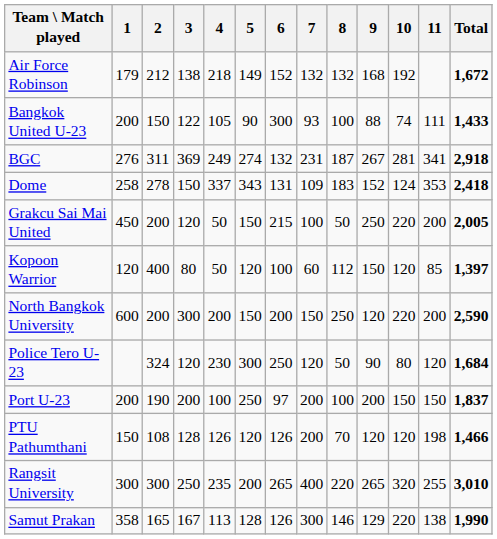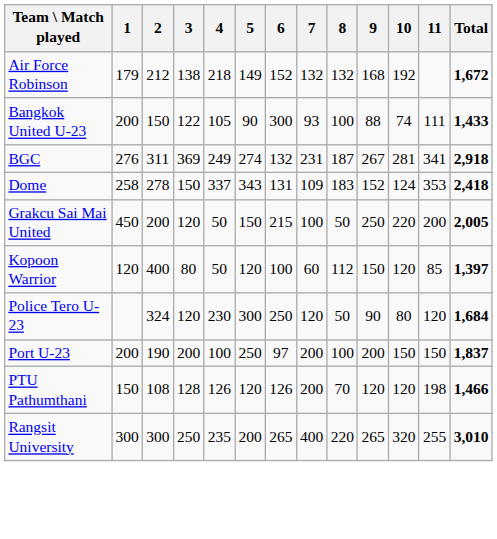- row: North Bangkok University | 600 | 200 | 300 | 200 | 150 | 200 | 150 | 250 | 120 | 220 | 200 | 2,590
- row: Samut Prakan | 358 | 165 | 167 | 113 | 128 | 126 | 300 | 146 | 129 | 220 | 138 | 1,990
